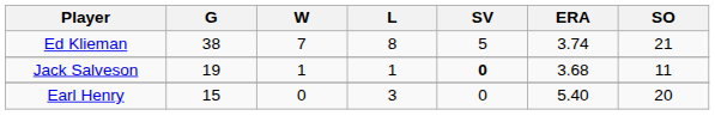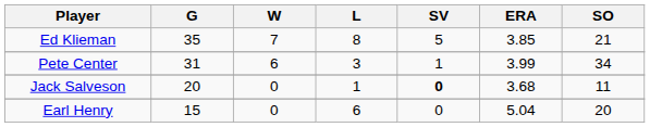Ed Klieman | G: 38 -> 35
Ed Klieman | ERA: 3.74 -> 3.85
+ row: Pete Center | 31 | 6 | 3 | 1 | 3.99 | 34
Jack Salveson | G: 19 -> 20
Jack Salveson | W: 1 -> 0
Earl Henry | L: 3 -> 6
Earl Henry | ERA: 5.40 -> 5.04
